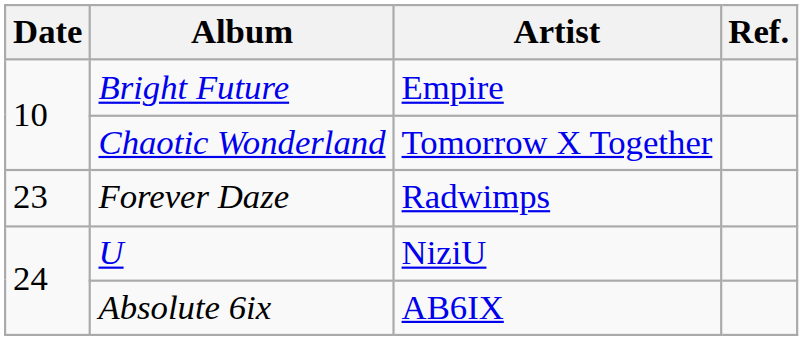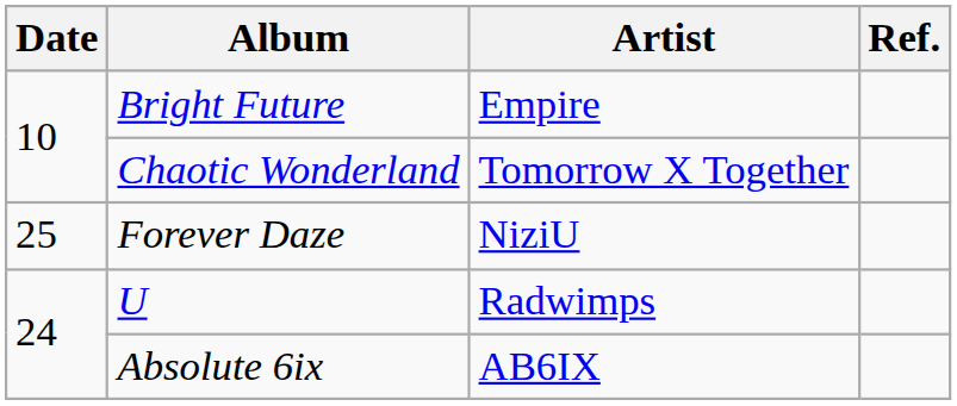Forever Daze | Date: 23 -> 25
Forever Daze | Artist: Radwimps -> NiziU
U | Artist: NiziU -> Radwimps
